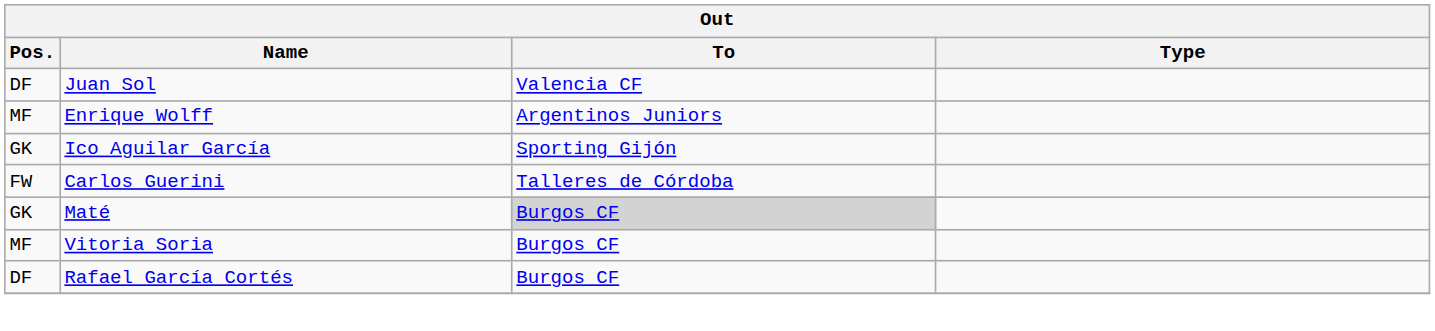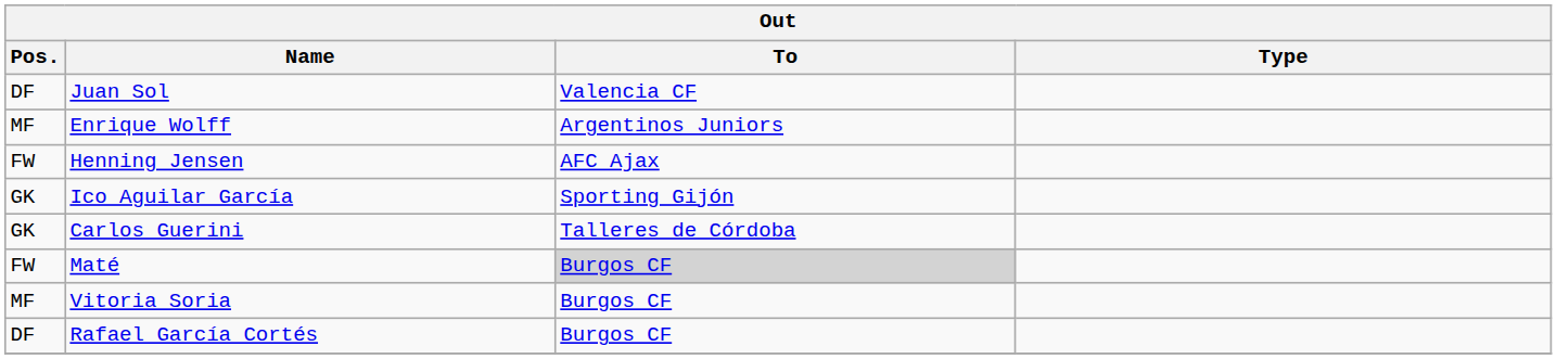+ row: FW | Henning Jensen | AFC Ajax
Carlos Guerini | Pos.: FW -> GK
Maté | Pos.: GK -> FW
